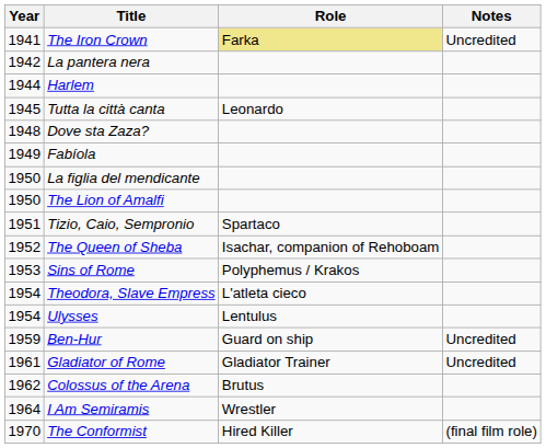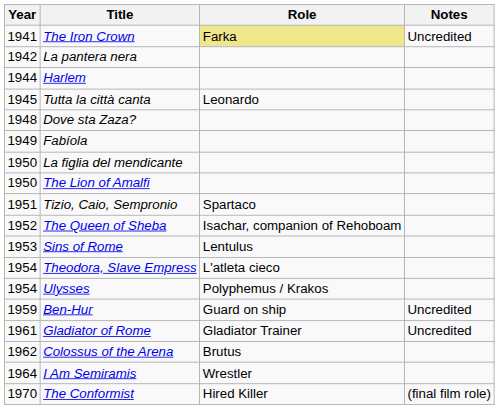Sins of Rome | Role: Polyphemus / Krakos -> Lentulus
Ulysses | Role: Lentulus -> Polyphemus / Krakos
